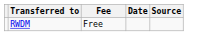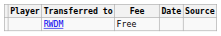+ column: Player
